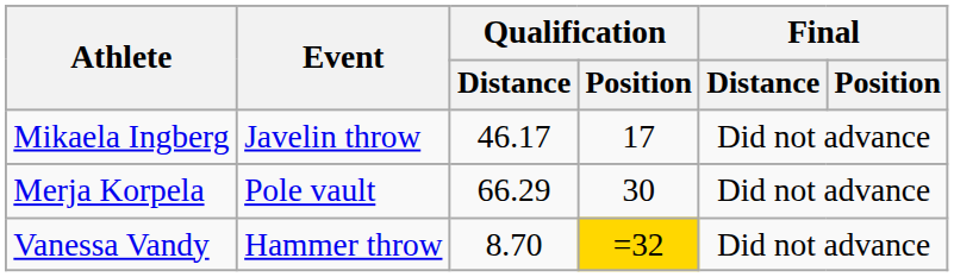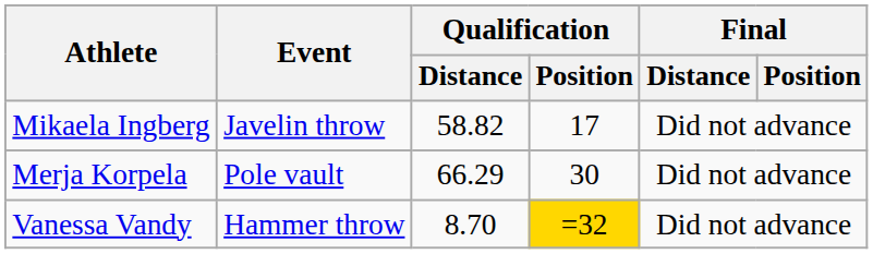Mikaela Ingberg | Qualification / Distance: 46.17 -> 58.82
